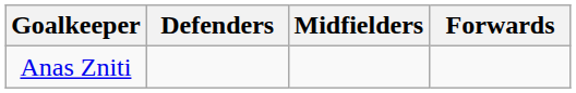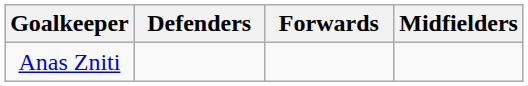columns swapped: Midfielders <-> Forwards
